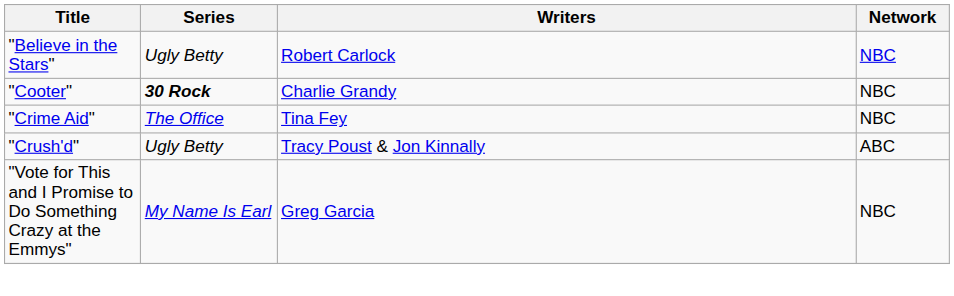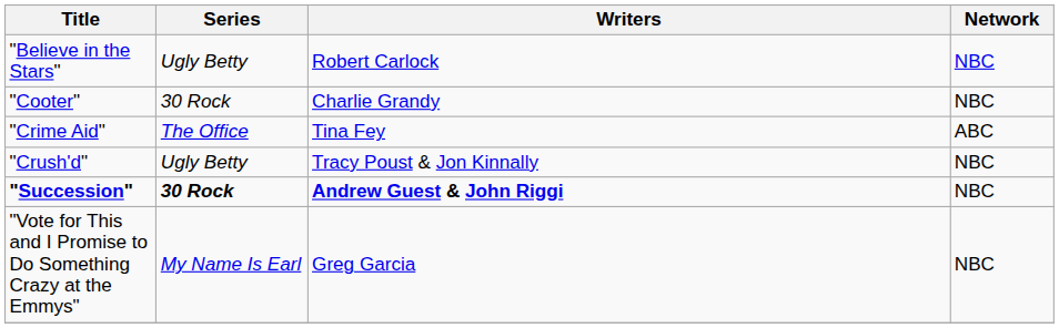"Cooter" | Series: bold -> normal
"Crime Aid" | Network: NBC -> ABC
"Crush'd" | Network: ABC -> NBC
+ row: "Succession" | 30 Rock | Andrew Guest & John Riggi | NBC
